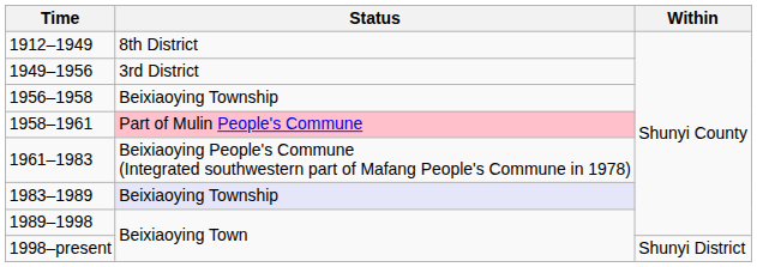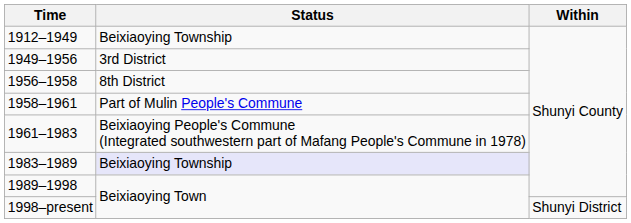1912–1949 | Status: 8th District -> Beixiaoying Township
1956–1958 | Status: Beixiaoying Township -> 8th District
1958–1961 | Status: pink background -> no background
